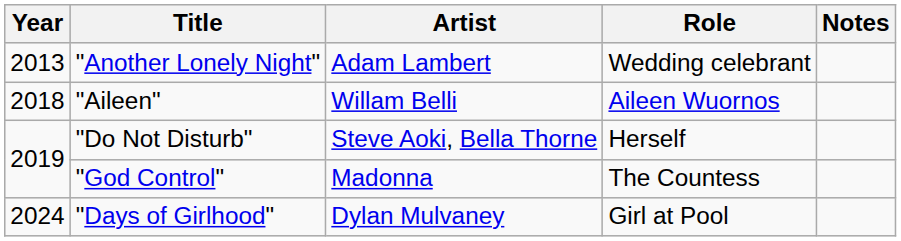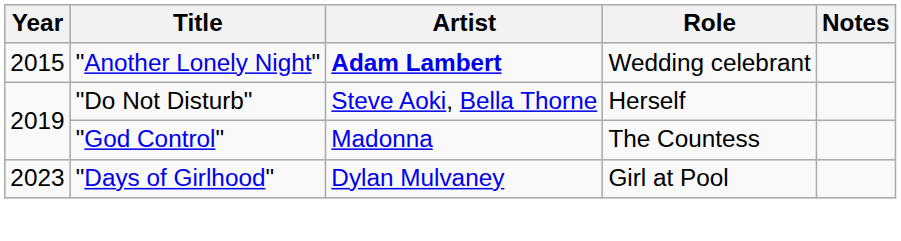"Another Lonely Night" | Year: 2013 -> 2015
"Another Lonely Night" | Artist: normal -> bold
- row: 2018 | "Aileen" | Willam Belli | Aileen Wuornos
"Days of Girlhood" | Year: 2024 -> 2023
